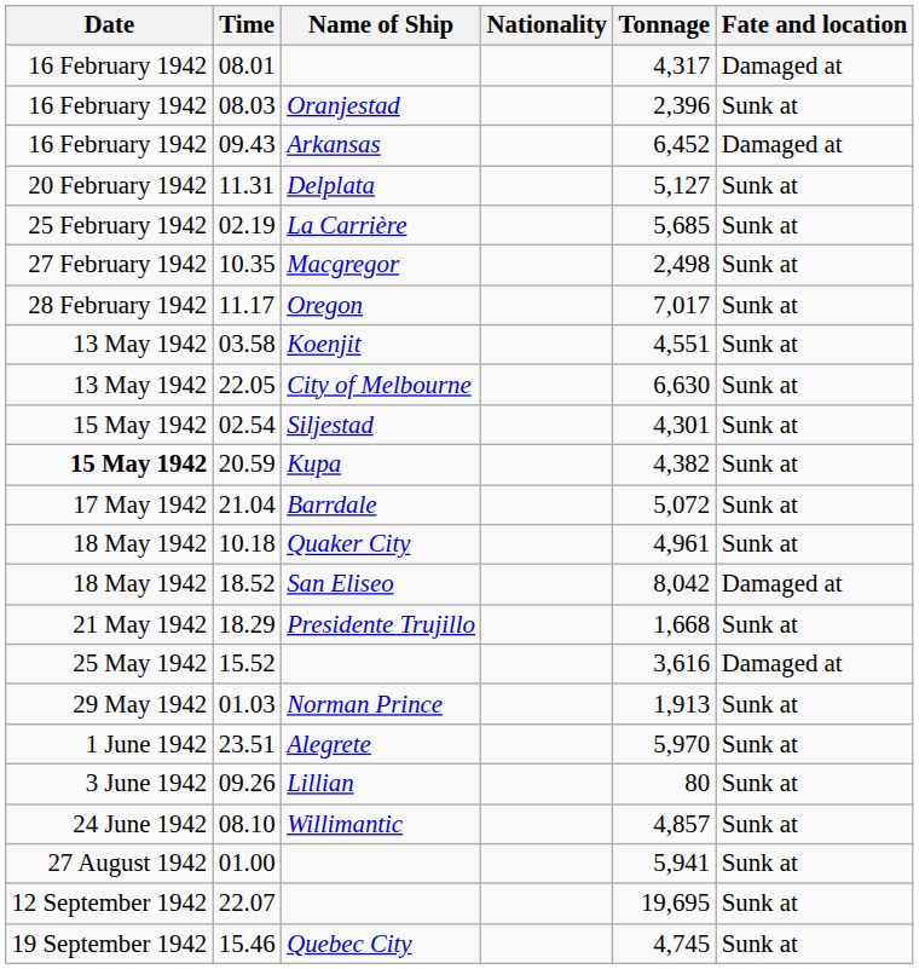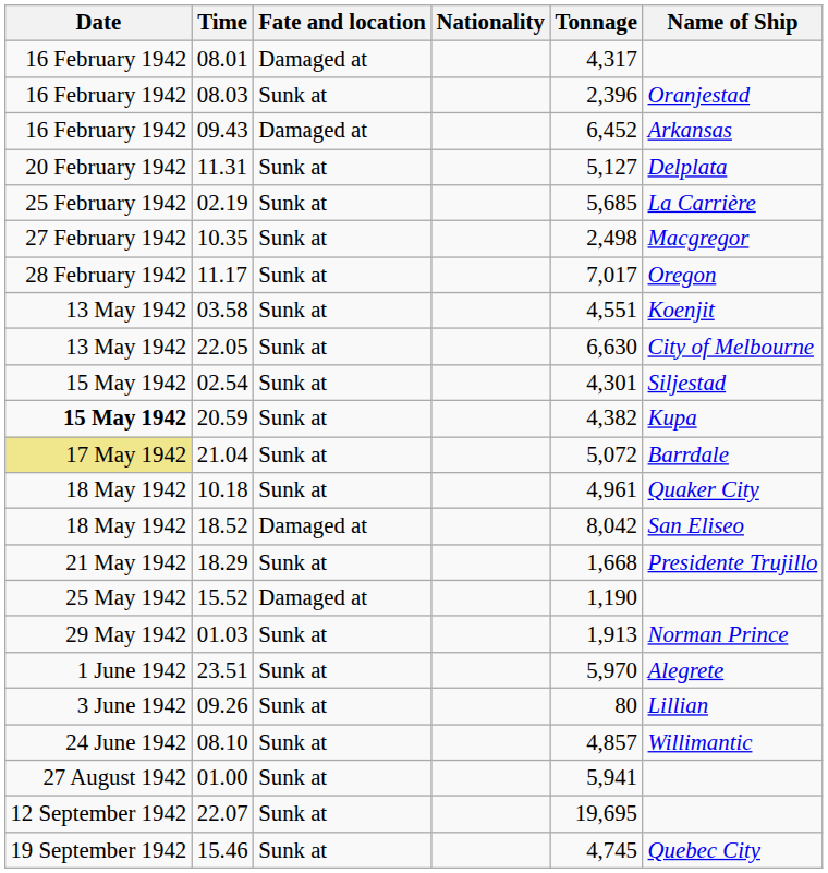columns swapped: Name of Ship <-> Fate and location
21.04 | Date: no background -> khaki background
15.52 | Tonnage: 3,616 -> 1,190
